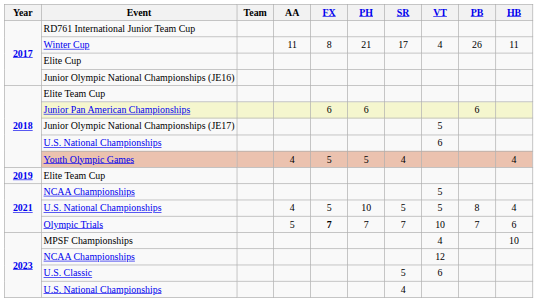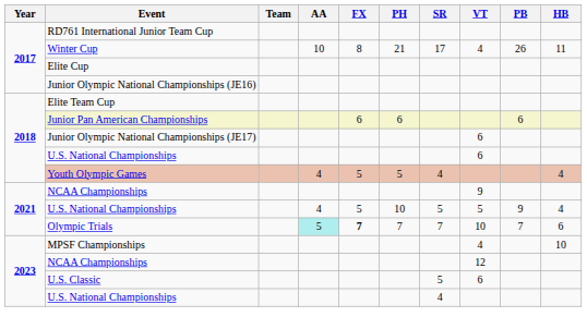Winter Cup | AA: 11 -> 10
Junior Olympic National Championships (JE17) | VT: 5 -> 6
- row: 2019 | Elite Team Cup
2021 / NCAA Championships | VT: 5 -> 9
2021 / U.S. National Championships | PB: 8 -> 9
Olympic Trials | AA: no background -> paleturquoise background
